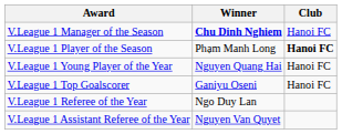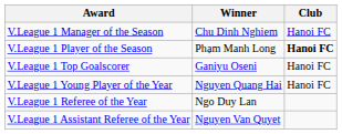V.League 1 Manager of the Season | Winner: bold -> normal
rows swapped: V.League 1 Top Goalscorer <-> V.League 1 Young Player of the Year
